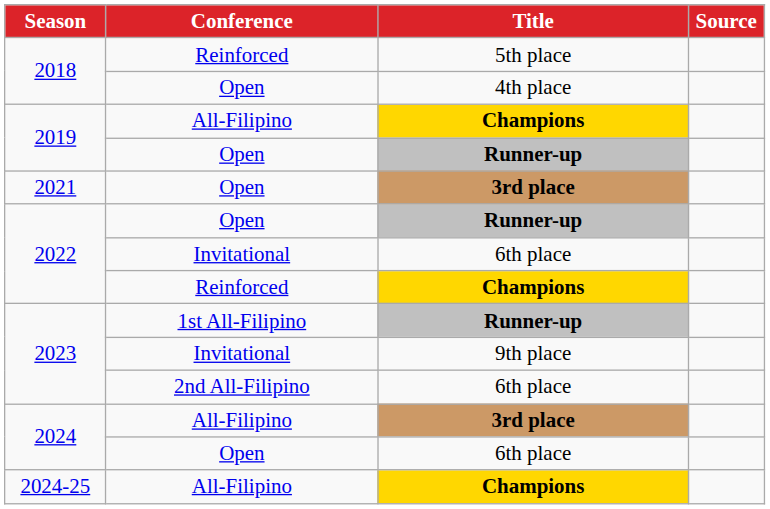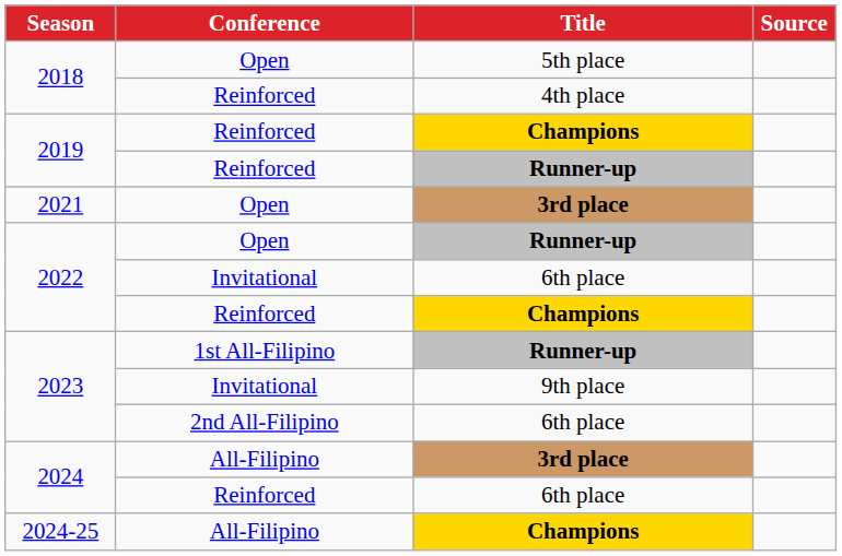2018 / 5th place | Conference: Reinforced -> Open
2018 / 4th place | Conference: Open -> Reinforced
2019 / Champions | Conference: All-Filipino -> Reinforced
2019 / Runner-up | Conference: Open -> Reinforced
2024 / 6th place | Conference: Open -> Reinforced
